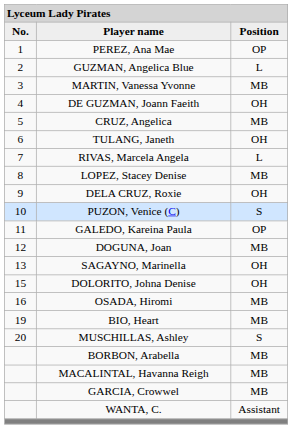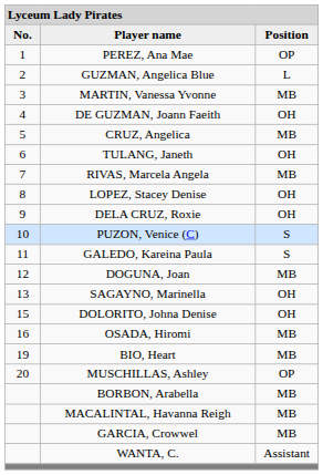RIVAS, Marcela Angela | column 3: L -> MB
LOPEZ, Stacey Denise | column 3: MB -> OH
GALEDO, Kareina Paula | column 3: OP -> S
MUSCHILLAS, Ashley | column 3: S -> OP
